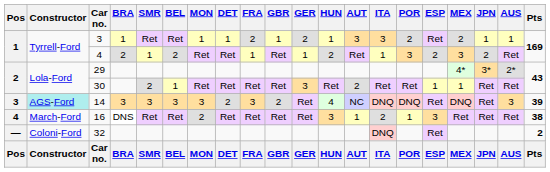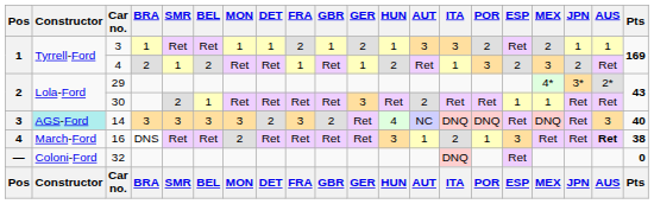14 | Pts: 39 -> 40
16 | AUS: normal -> bold
32 | Pts: 2 -> 0
